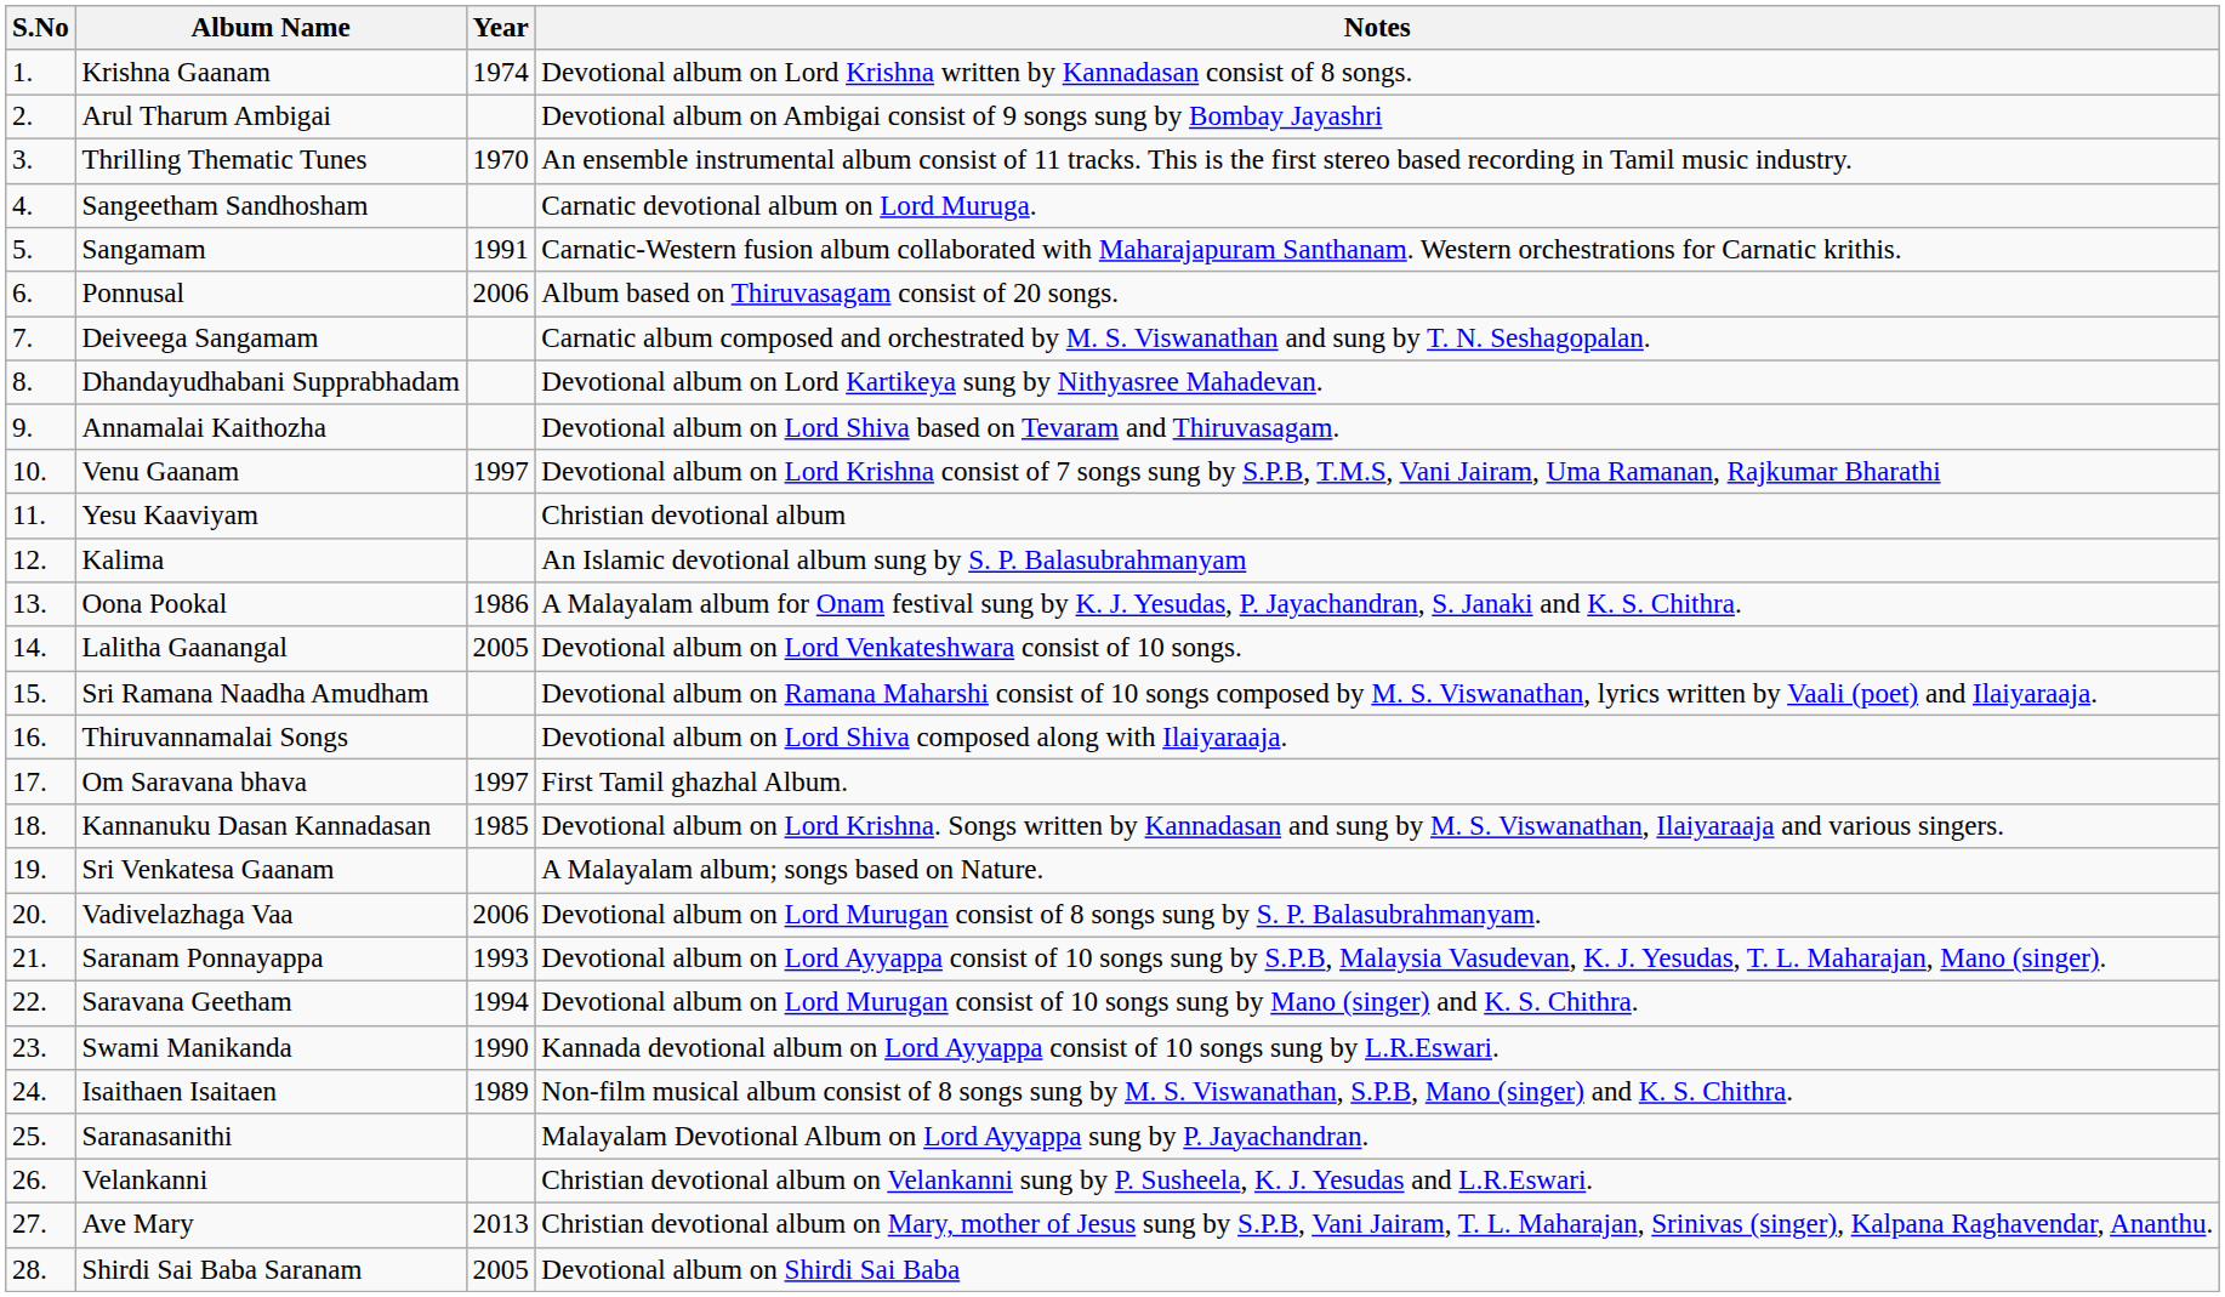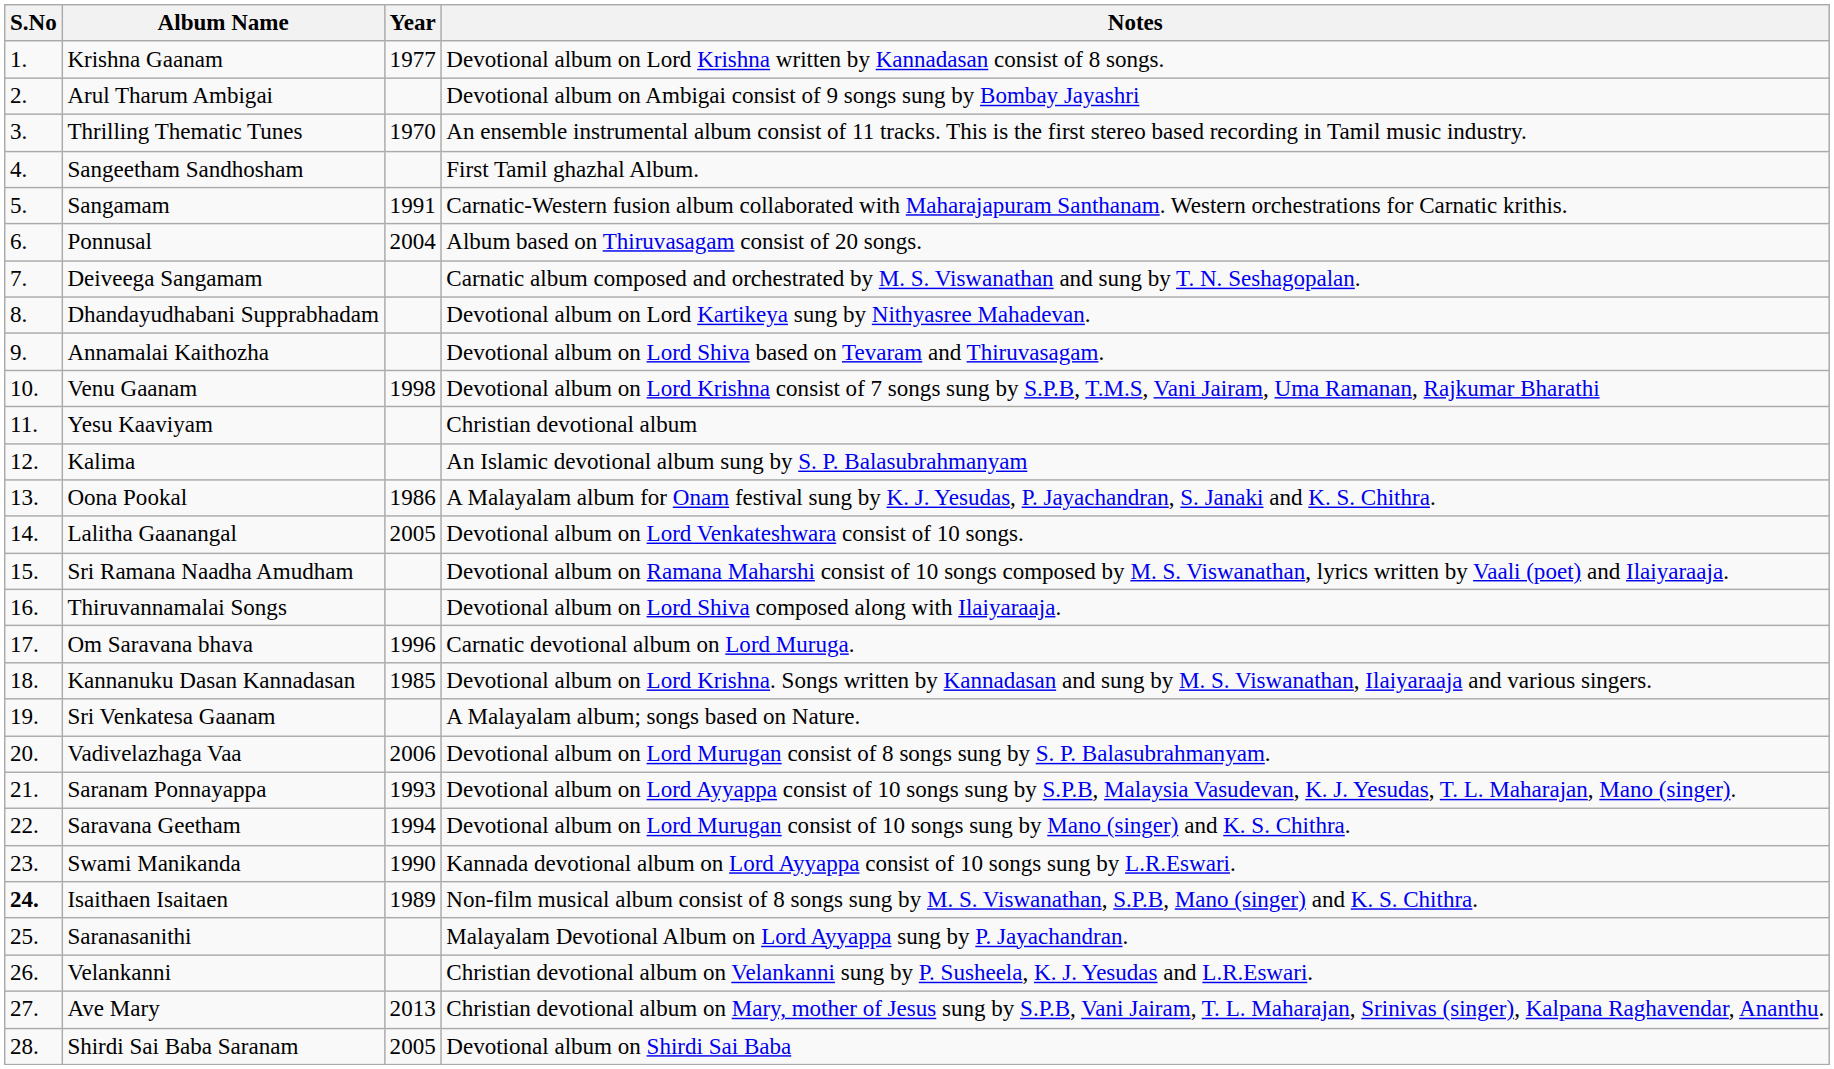Krishna Gaanam | Year: 1974 -> 1977
Sangeetham Sandhosham | Notes: Carnatic devotional album on Lord Muruga. -> First Tamil ghazhal Album.
Ponnusal | Year: 2006 -> 2004
Venu Gaanam | Year: 1997 -> 1998
Om Saravana bhava | Year: 1997 -> 1996
Om Saravana bhava | Notes: First Tamil ghazhal Album. -> Carnatic devotional album on Lord Muruga.
Isaithaen Isaitaen | S.No: normal -> bold
